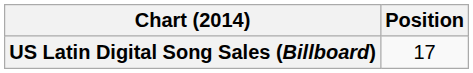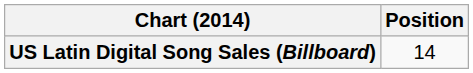US Latin Digital Song Sales (Billboard) | Position: 17 -> 14
